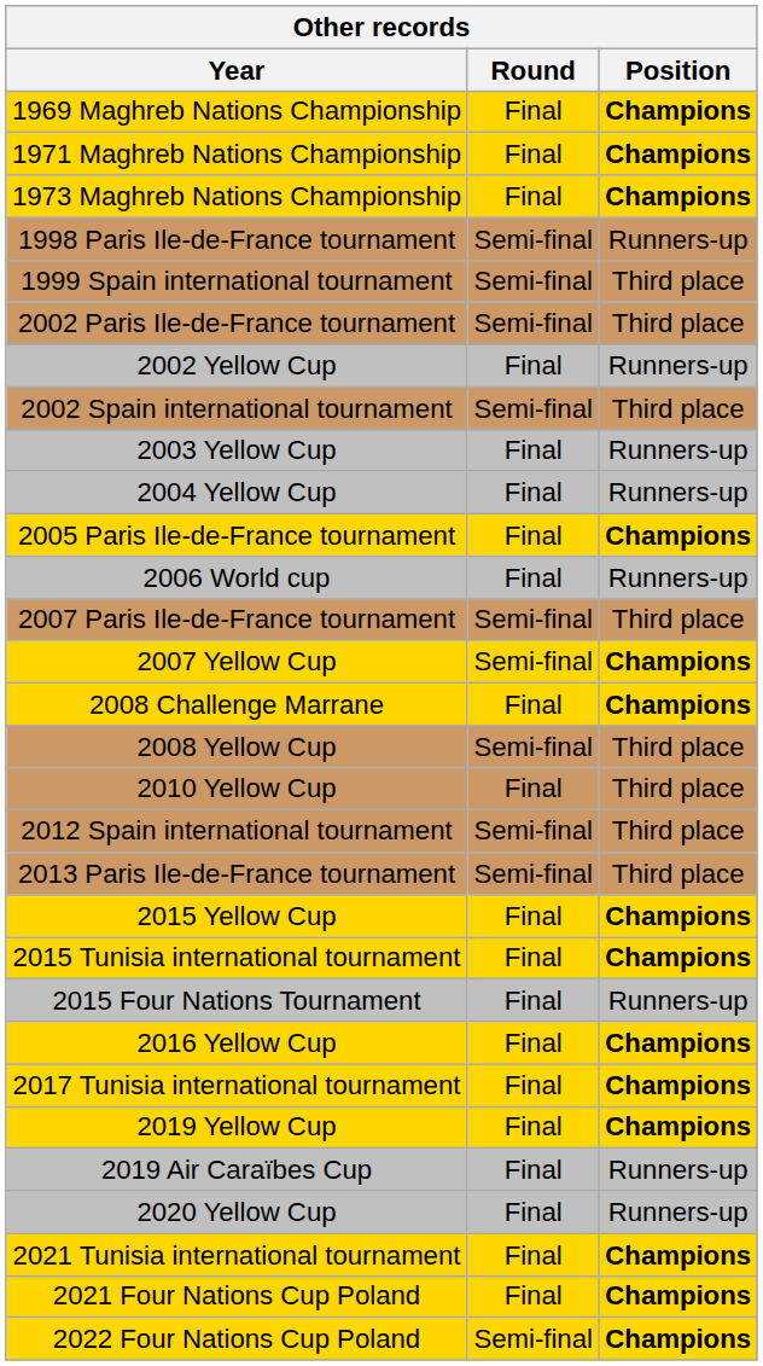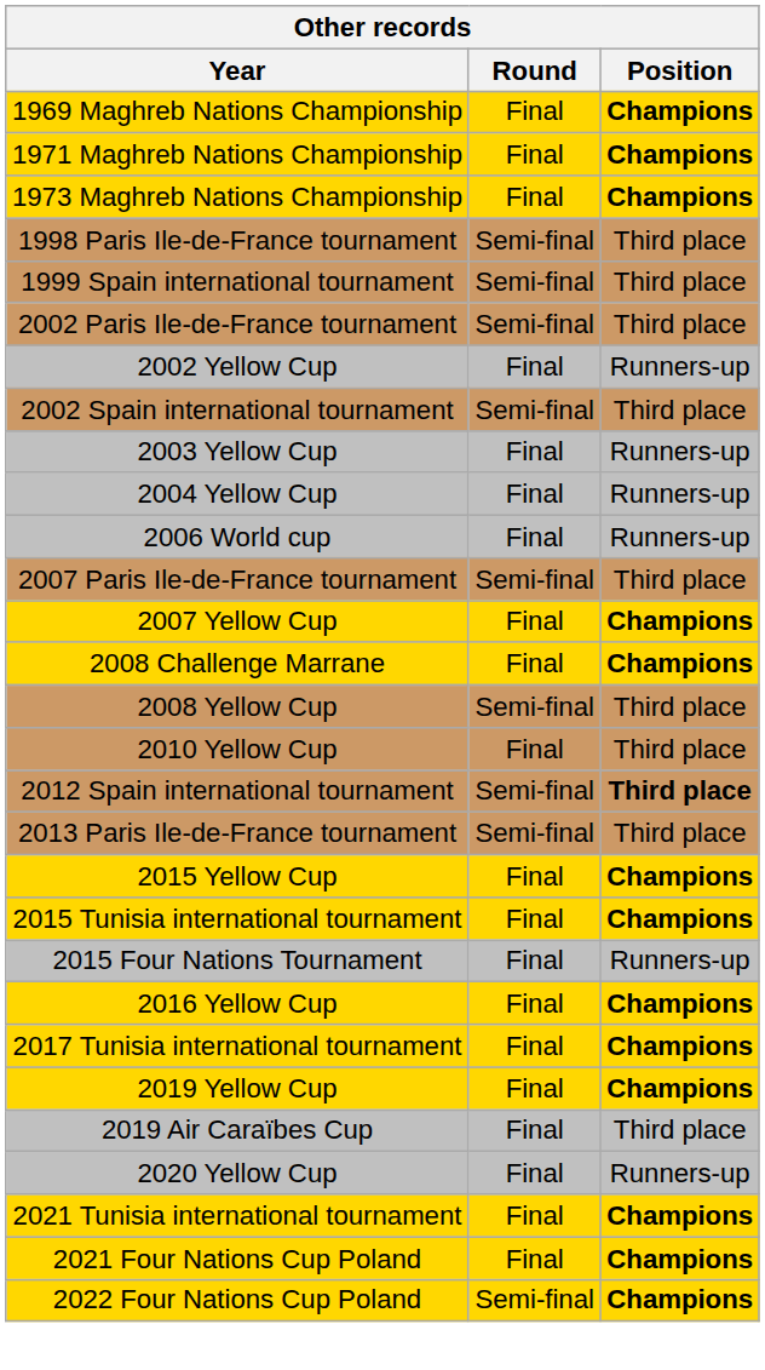1998 Paris Ile-de-France tournament | Position: Runners-up -> Third place
- row: 2005 Paris Ile-de-France tournament | Final | Champions
2007 Yellow Cup | Round: Semi-final -> Final
2012 Spain international tournament | Position: normal -> bold
2019 Air Caraïbes Cup | Position: Runners-up -> Third place
